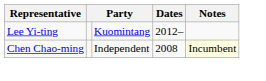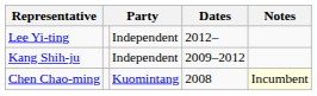Lee Yi-ting | column 3: Kuomintang -> Independent
+ row: Kang Shih-ju | Independent | 2009–2012
Chen Chao-ming | column 3: Independent -> Kuomintang
